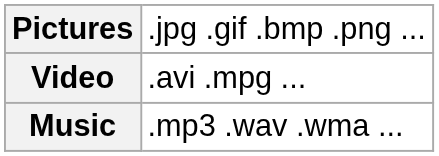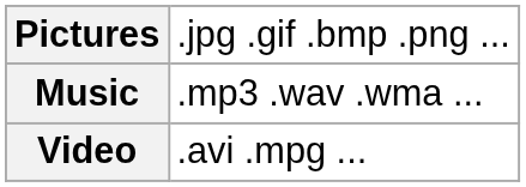rows swapped: Music <-> Video
